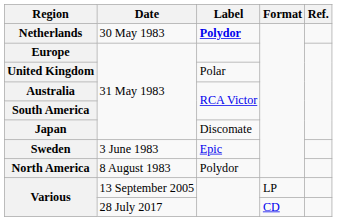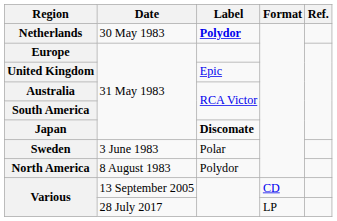United Kingdom | Label: Polar -> Epic
Japan | Label: normal -> bold
Sweden | Label: Epic -> Polar
Various / 13 September 2005 | Format: LP -> CD
Various / 28 July 2017 | Format: CD -> LP
